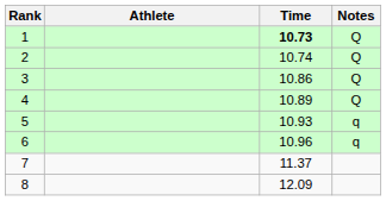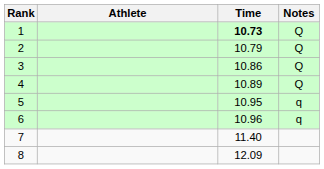2 | Time: 10.74 -> 10.79
5 | Time: 10.93 -> 10.95
7 | Time: 11.37 -> 11.40
